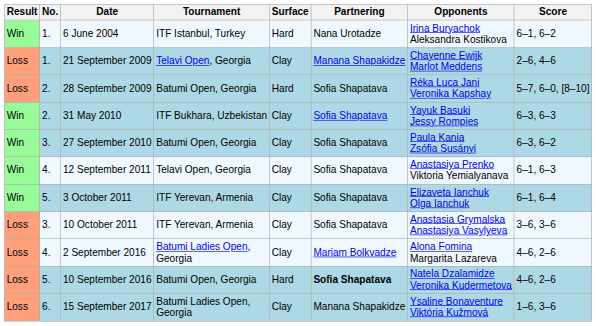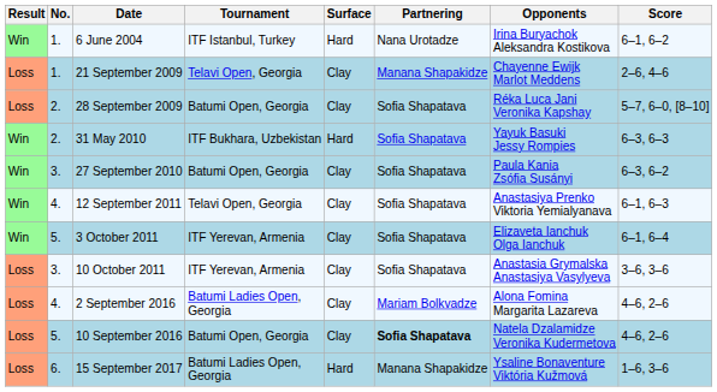28 September 2009 | Surface: Hard -> Clay
31 May 2010 | Surface: Clay -> Hard
10 September 2016 | Surface: Hard -> Clay
15 September 2017 | Surface: Clay -> Hard
